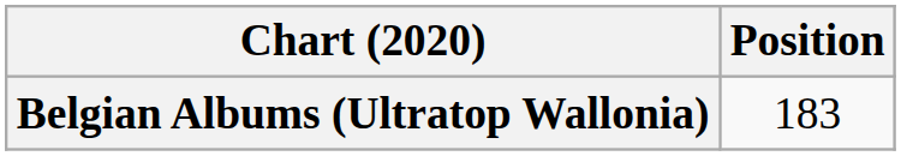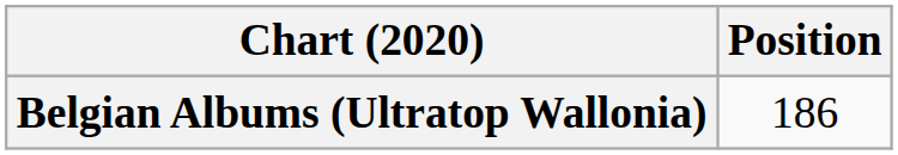Belgian Albums (Ultratop Wallonia) | Position: 183 -> 186
